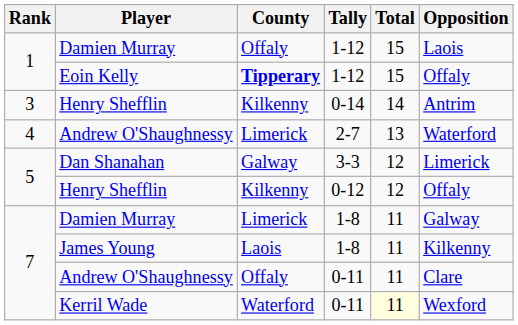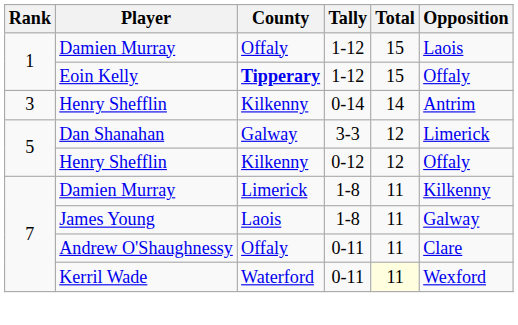- row: 4 | Andrew O'Shaughnessy | Limerick | 2-7 | 13 | Waterford
Damien Murray / 1-8 | Opposition: Galway -> Kilkenny
James Young | Opposition: Kilkenny -> Galway
